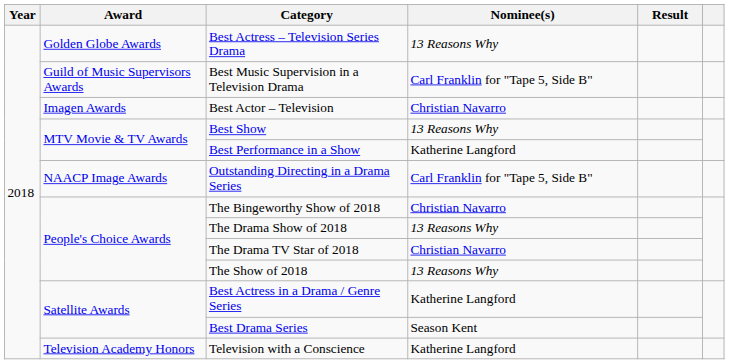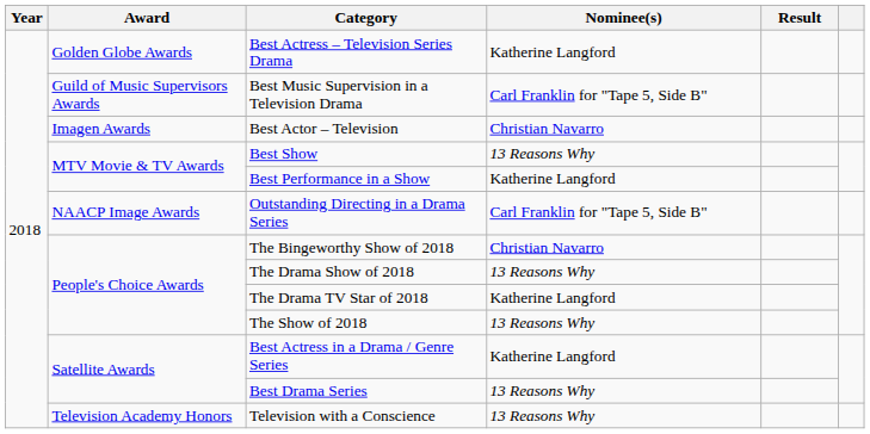Best Actress – Television Series Drama | Nominee(s): 13 Reasons Why -> Katherine Langford
The Drama TV Star of 2018 | Nominee(s): Christian Navarro -> Katherine Langford
Best Drama Series | Nominee(s): Season Kent -> 13 Reasons Why
Television with a Conscience | Nominee(s): Katherine Langford -> 13 Reasons Why
